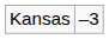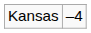Kansas | column 2: –3 -> –4
